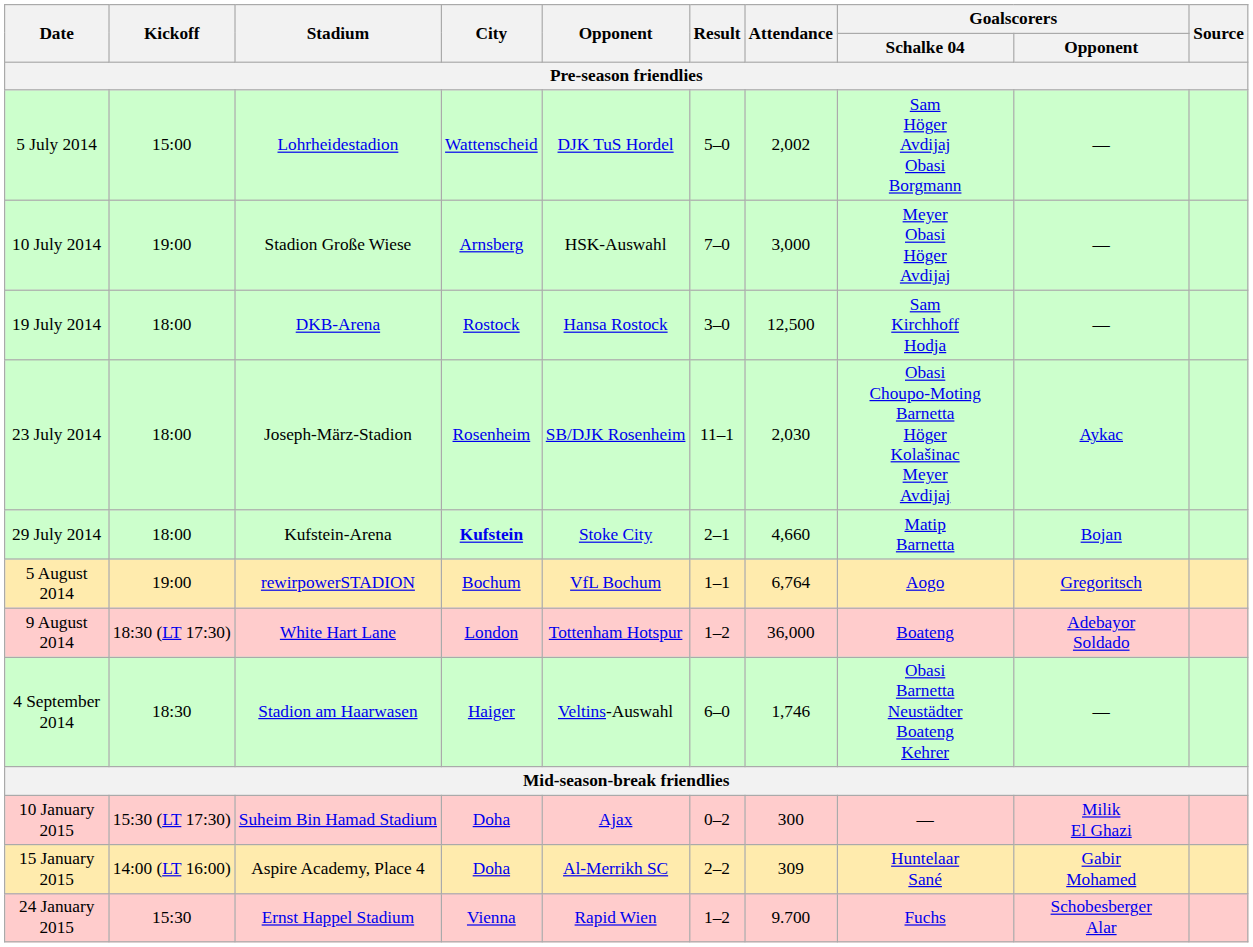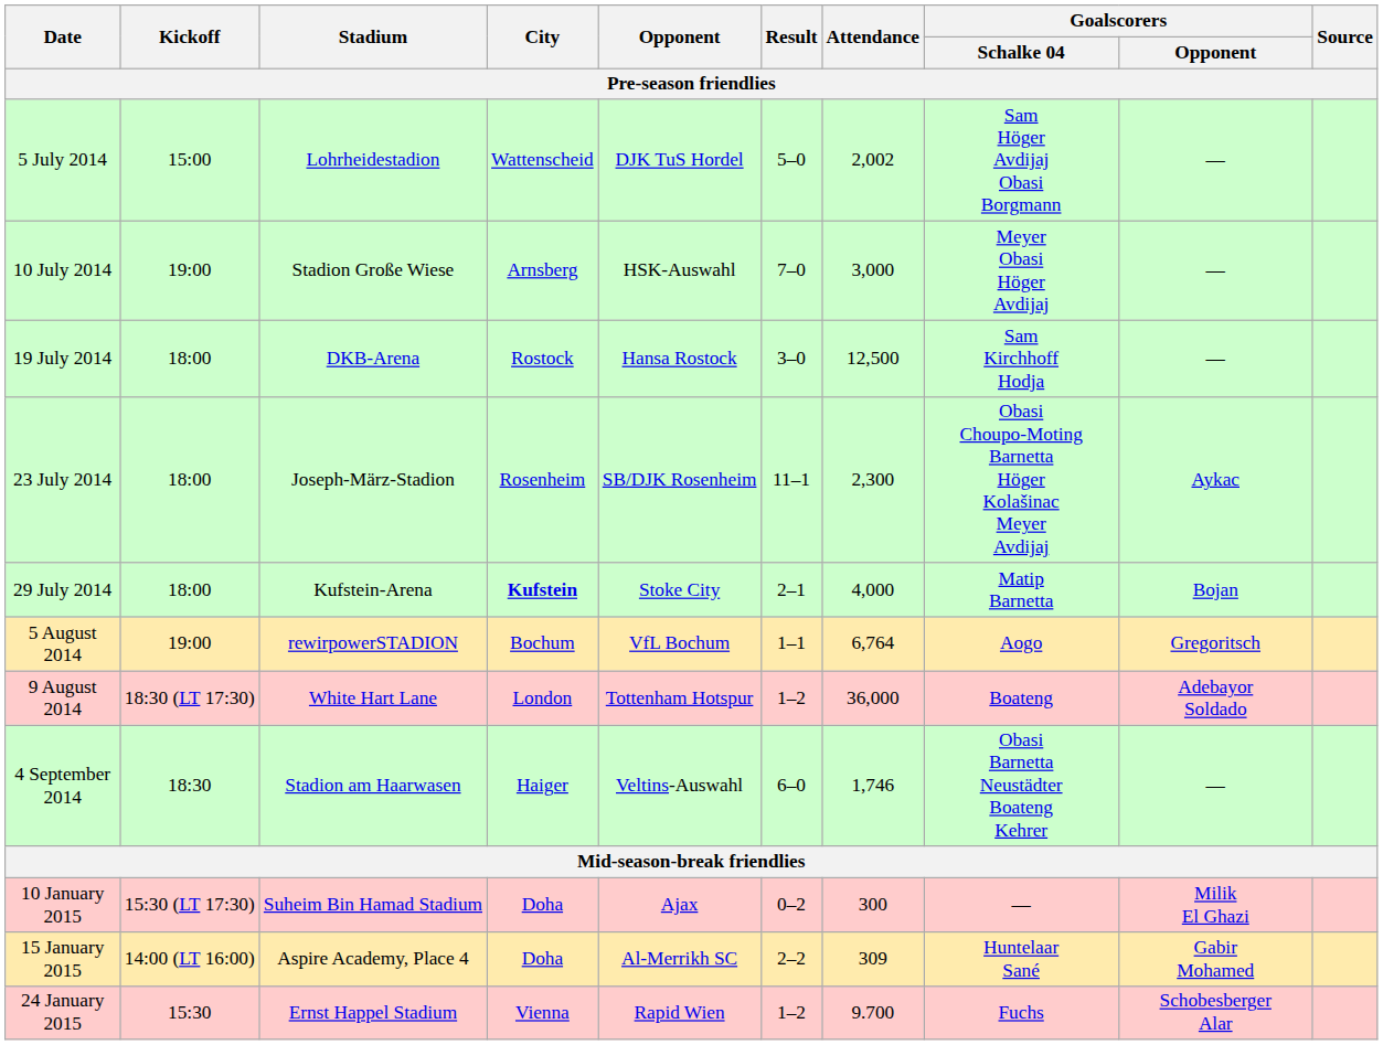23 July 2014 | Attendance: 2,030 -> 2,300
29 July 2014 | Attendance: 4,660 -> 4,000
